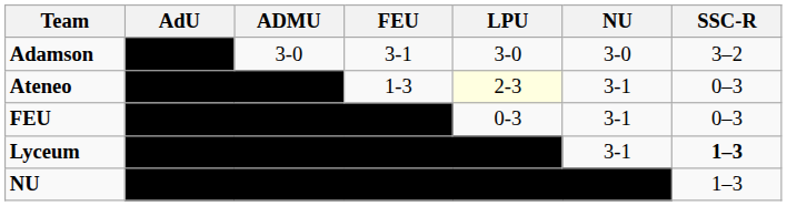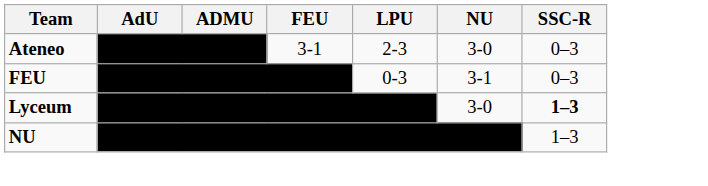- row: Adamson | 3-0 | 3-1 | 3-0 | 3-0 | 3–2
Ateneo | FEU: 1-3 -> 3-1
Ateneo | LPU: lightyellow background -> no background
Ateneo | NU: 3-1 -> 3-0
Lyceum | NU: 3-1 -> 3-0
